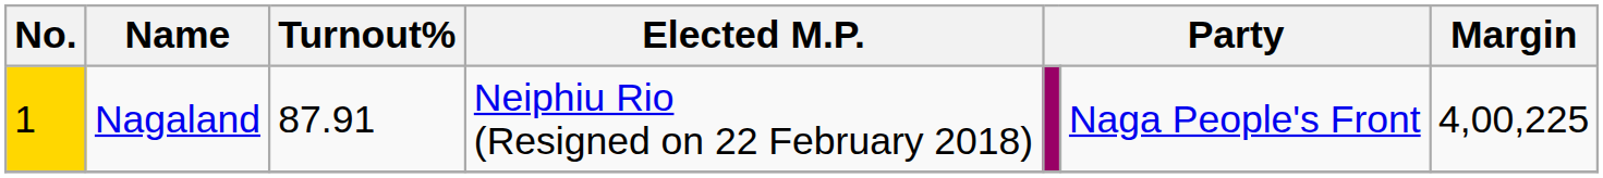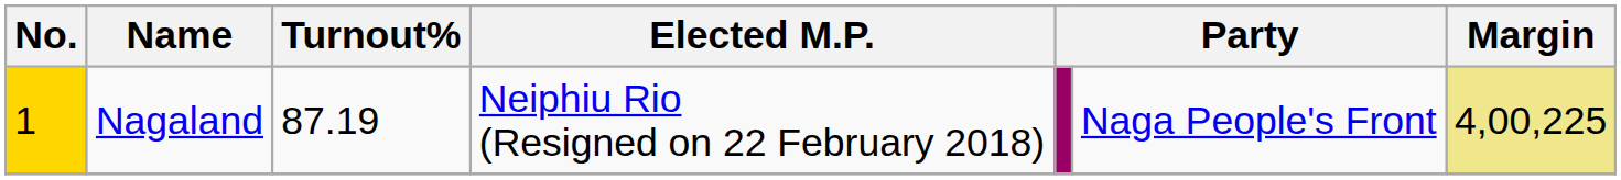Nagaland | Turnout%: 87.91 -> 87.19
Nagaland | Margin: no background -> khaki background
